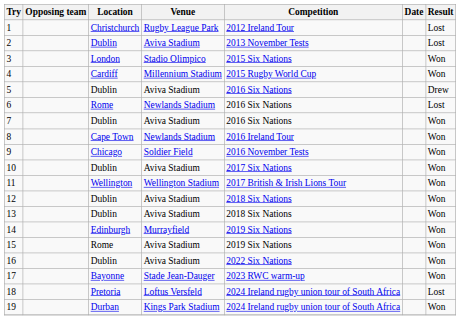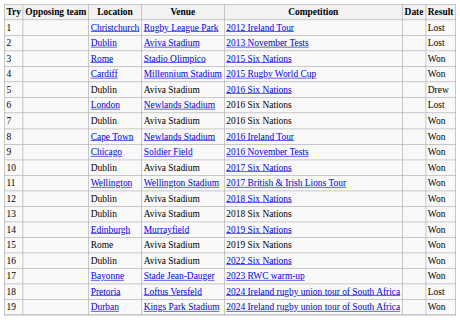3 | Location: London -> Rome
6 | Location: Rome -> London
